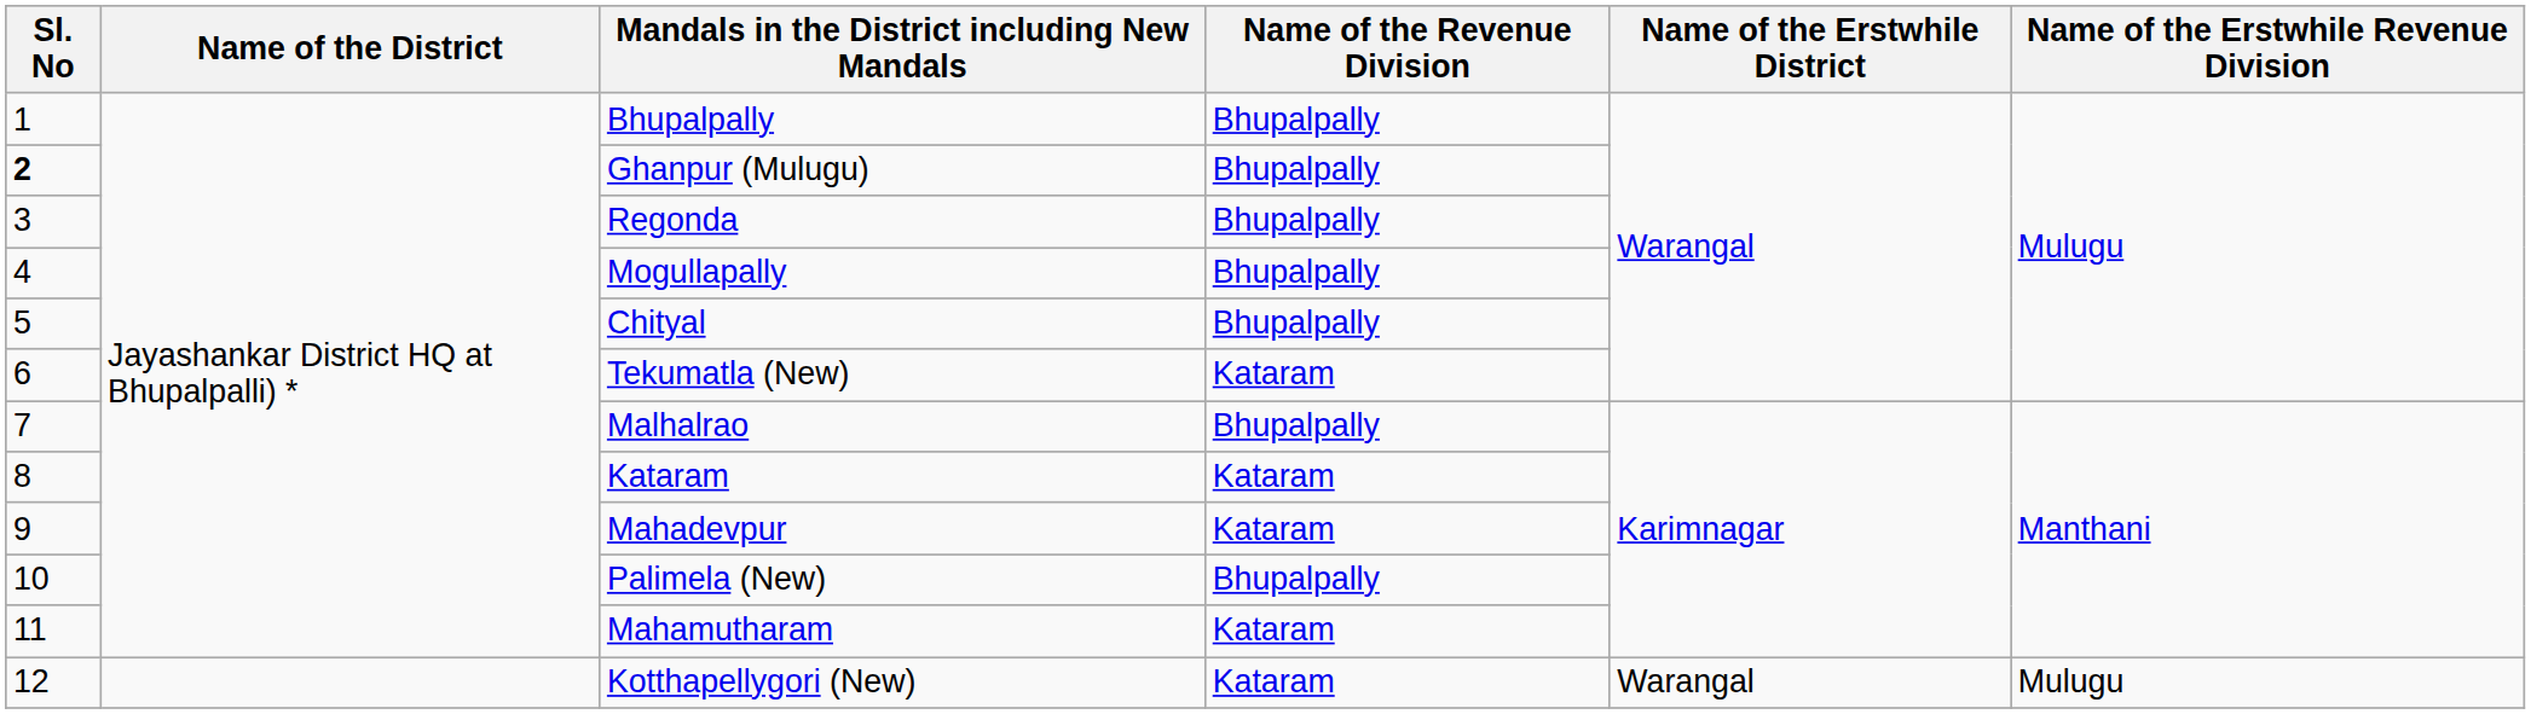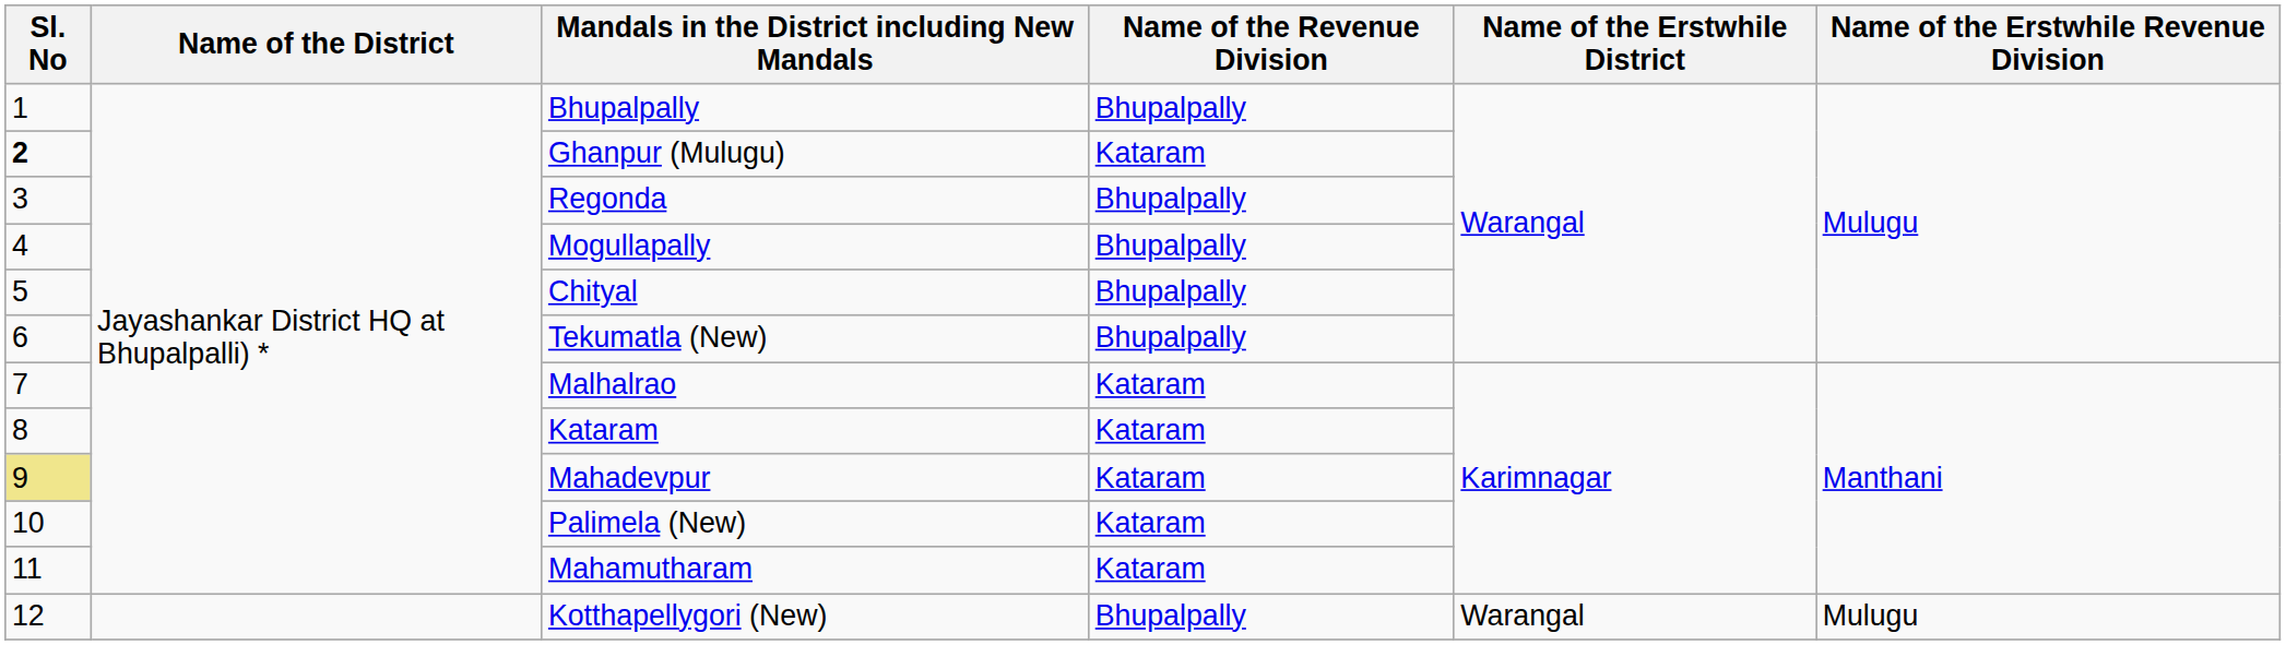Ghanpur (Mulugu) | Name of the Revenue Division: Bhupalpally -> Kataram
Tekumatla (New) | Name of the Revenue Division: Kataram -> Bhupalpally
Malhalrao | Name of the Revenue Division: Bhupalpally -> Kataram
Mahadevpur | Sl. No: no background -> khaki background
Palimela (New) | Name of the Revenue Division: Bhupalpally -> Kataram
Kotthapellygori (New) | Name of the Revenue Division: Kataram -> Bhupalpally
